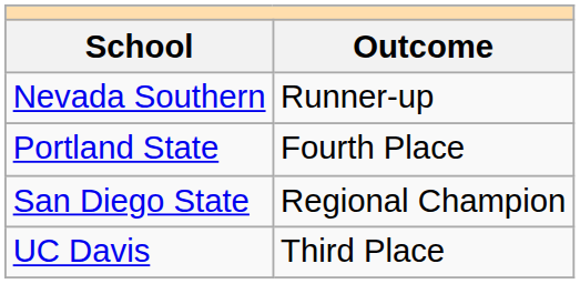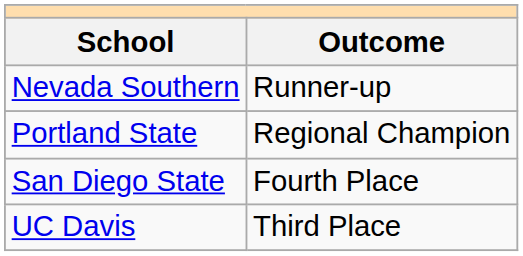Portland State | Outcome: Fourth Place -> Regional Champion
San Diego State | Outcome: Regional Champion -> Fourth Place
